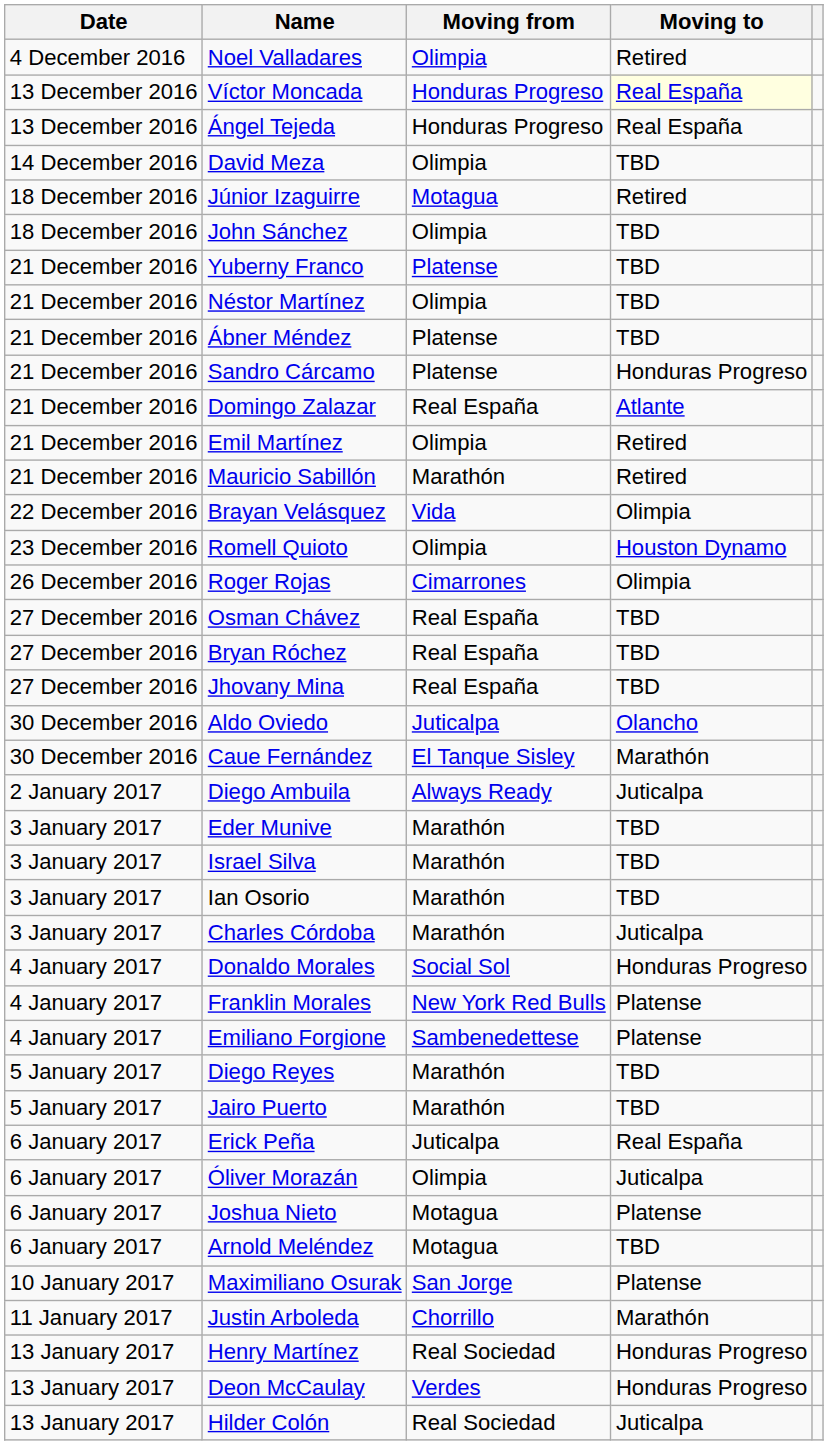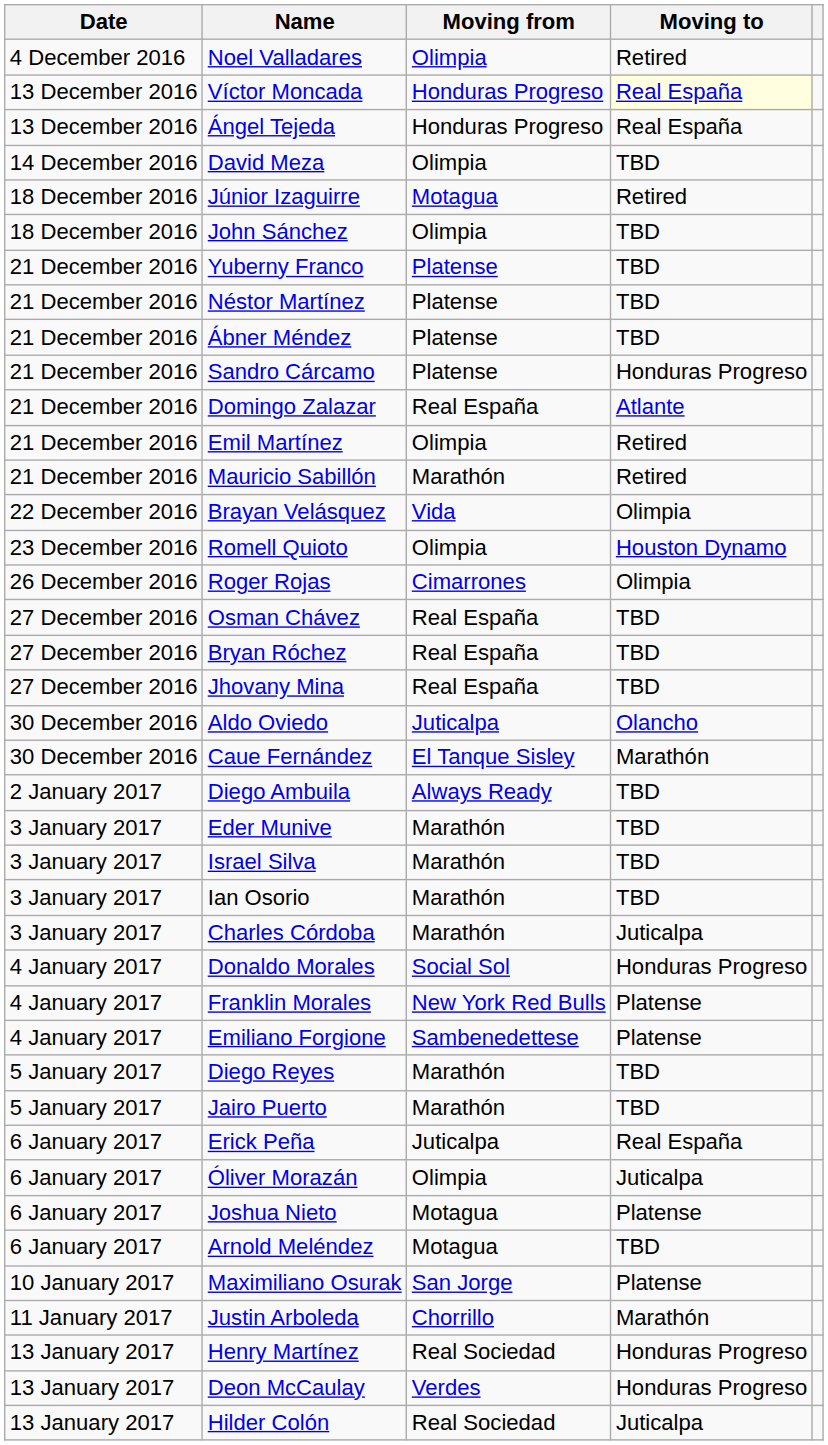Néstor Martínez | Moving from: Olimpia -> Platense
Diego Ambuila | Moving to: Juticalpa -> TBD
